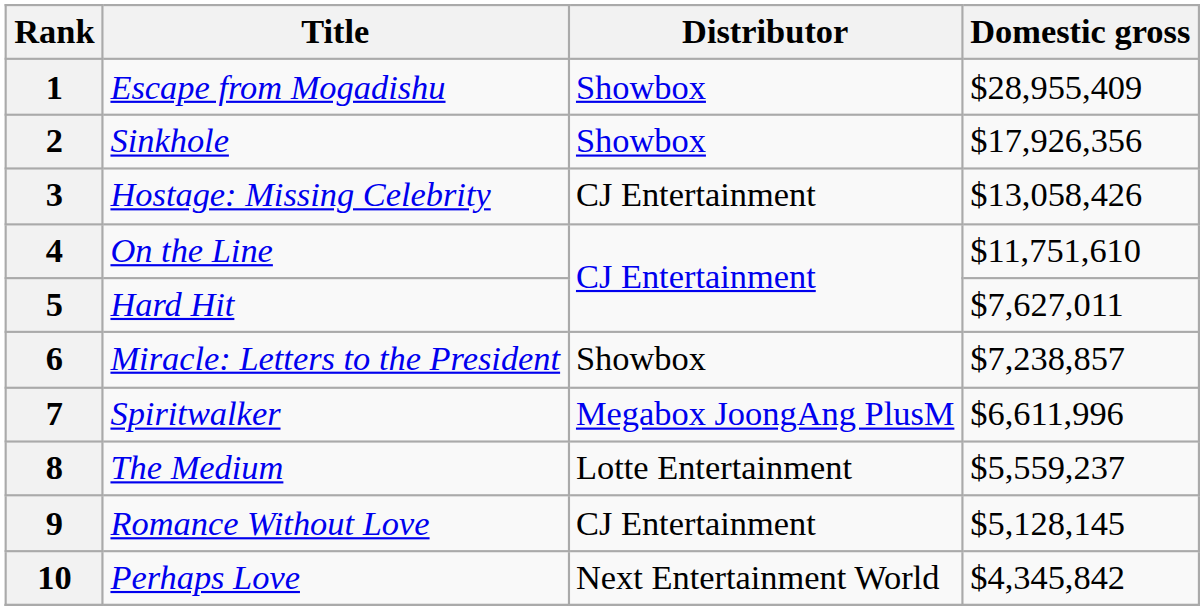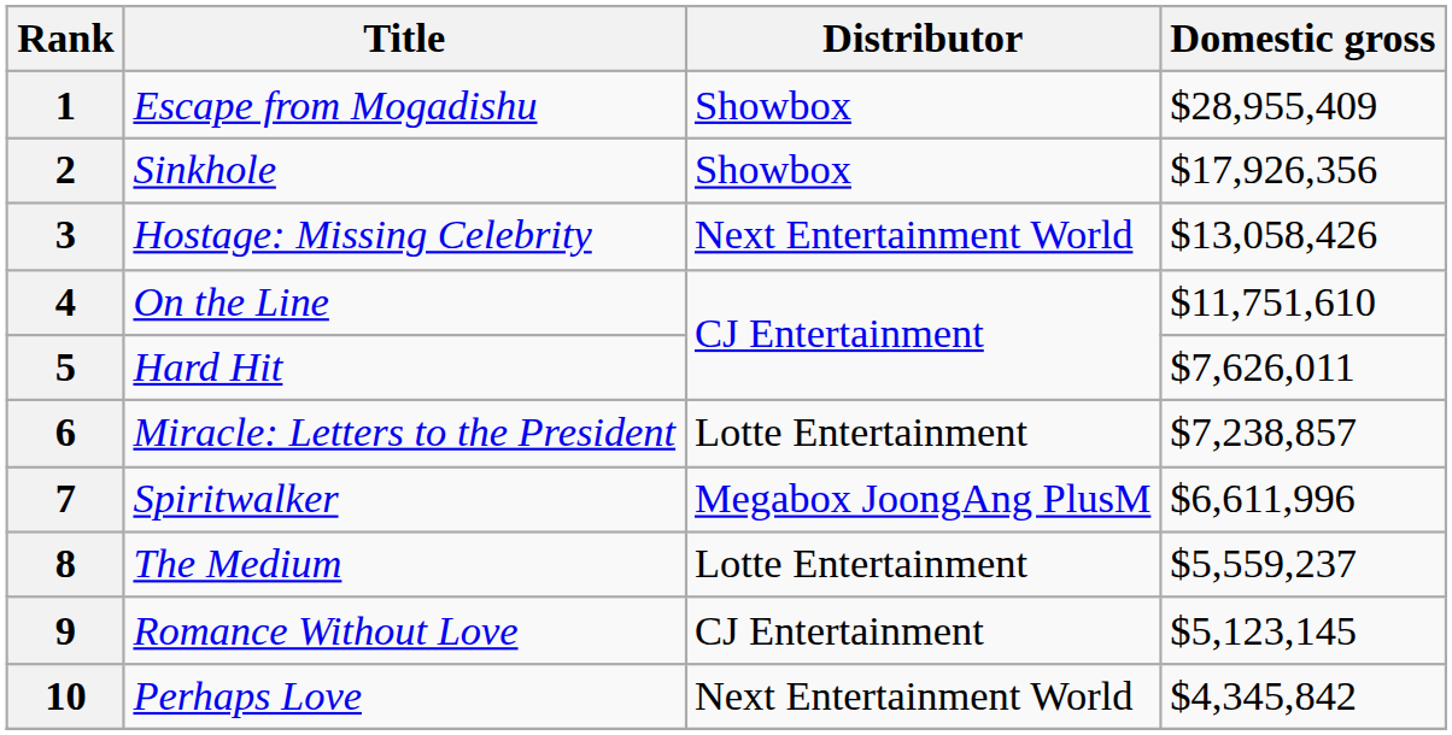3 | Distributor: CJ Entertainment -> Next Entertainment World
5 | Domestic gross: $7,627,011 -> $7,626,011
6 | Distributor: Showbox -> Lotte Entertainment
9 | Domestic gross: $5,128,145 -> $5,123,145
